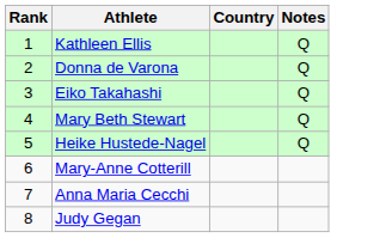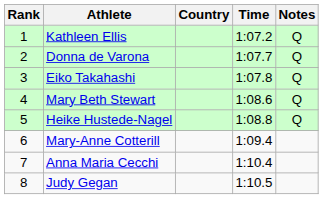+ column: Time | 1:07.2 | 1:07.7 | 1:07.8 | 1:08.6 | 1:08.8 | 1:09.4 | 1:10.4 | 1:10.5
